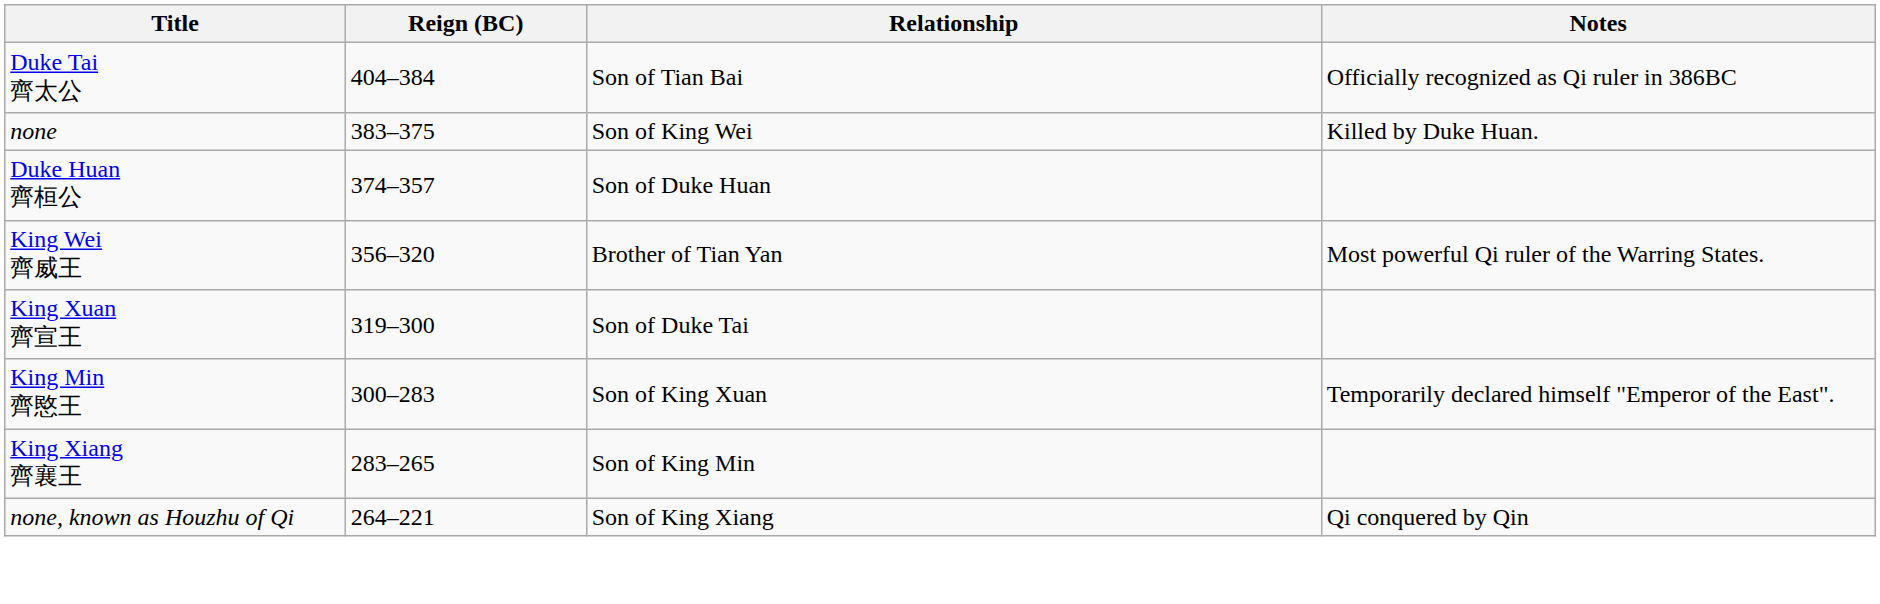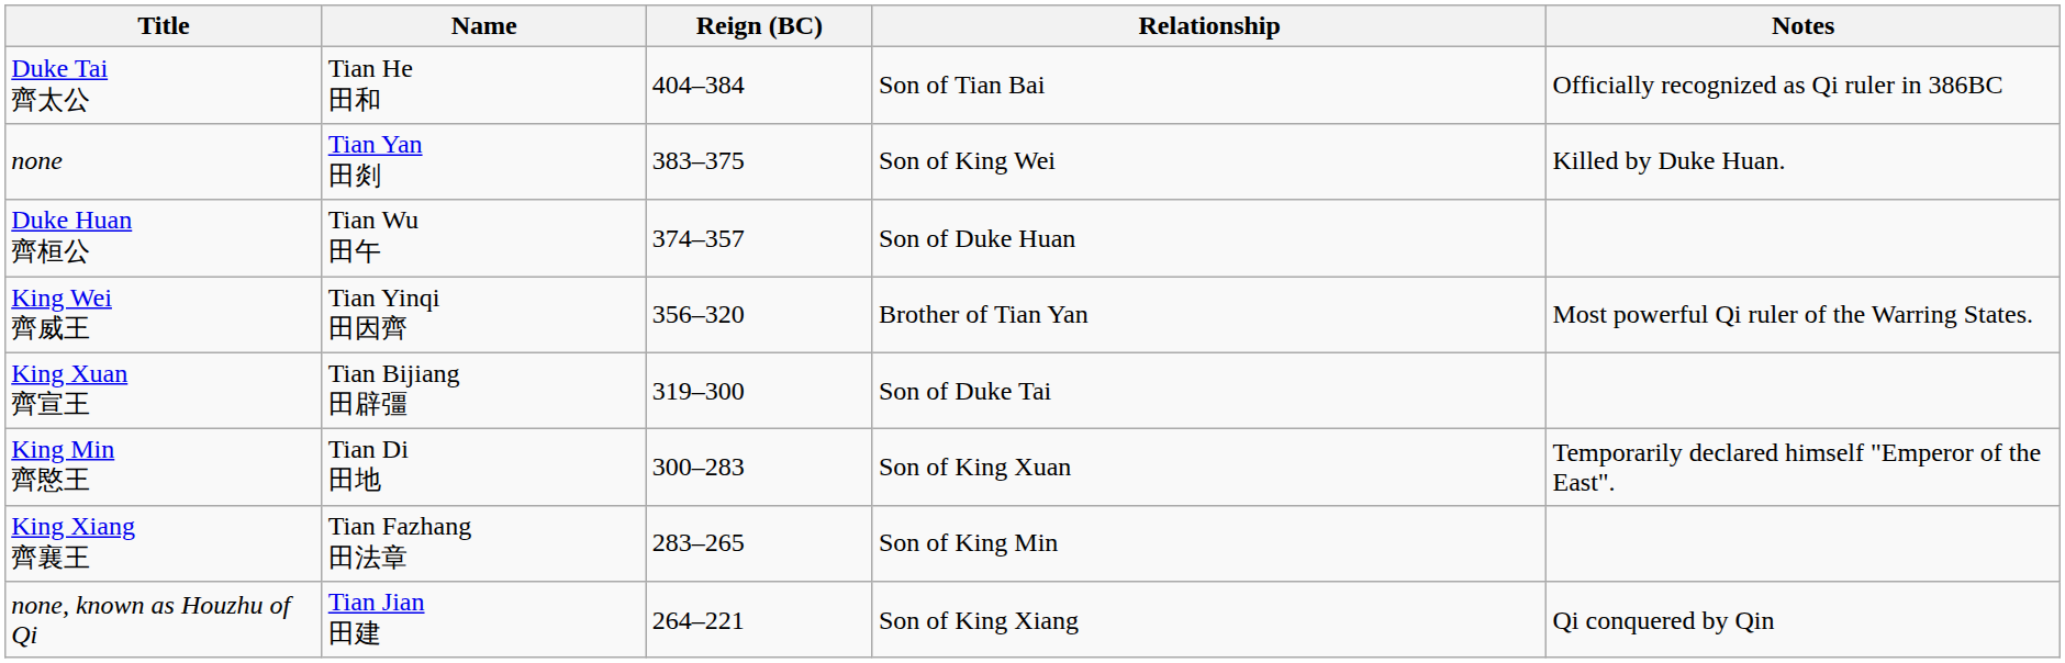+ column: Name | Tian He 田和 | Tian Yan 田剡 | Tian Wu 田午 | Tian Yinqi 田因齊 | Tian Bijiang 田辟彊 | Tian Di 田地 | Tian Fazhang 田法章 | Tian Jian 田建
